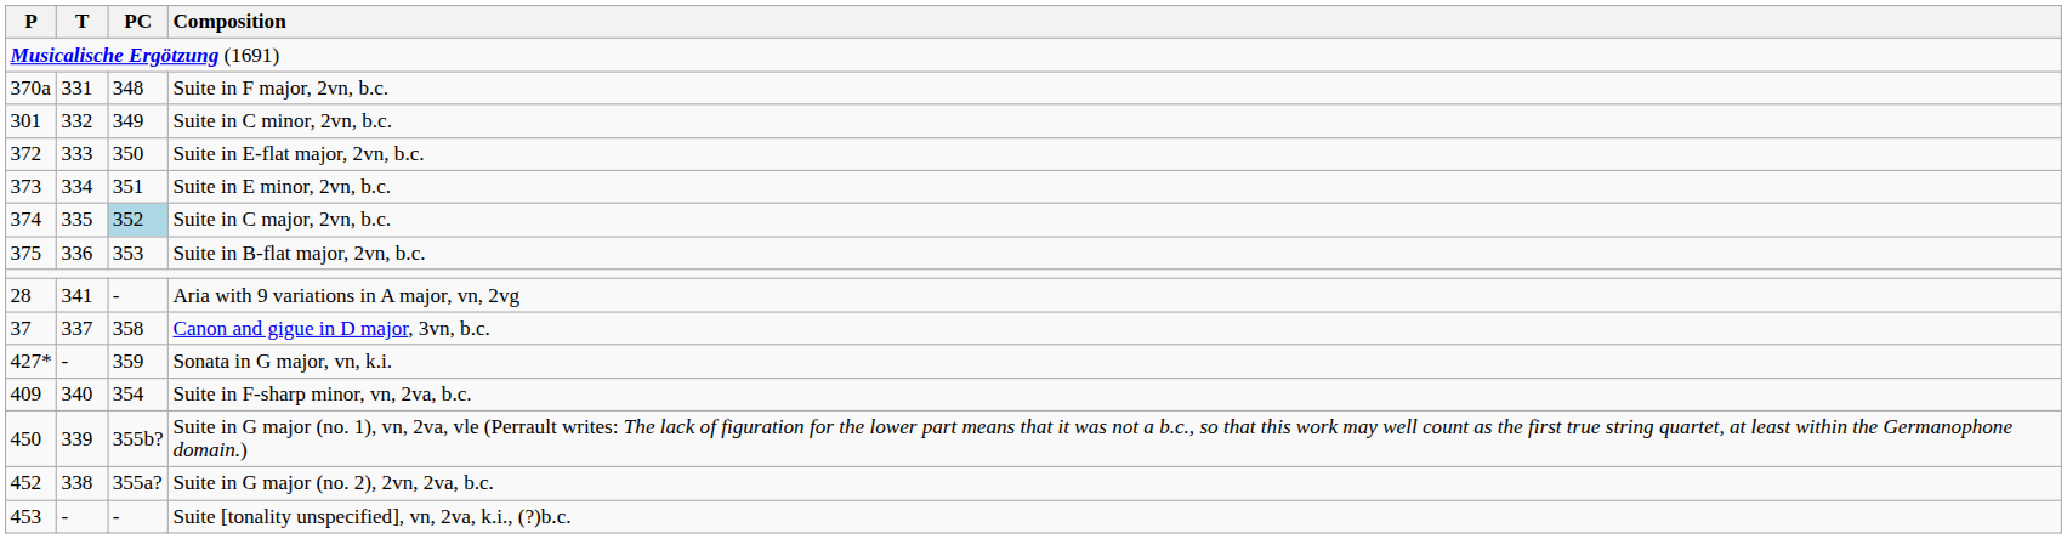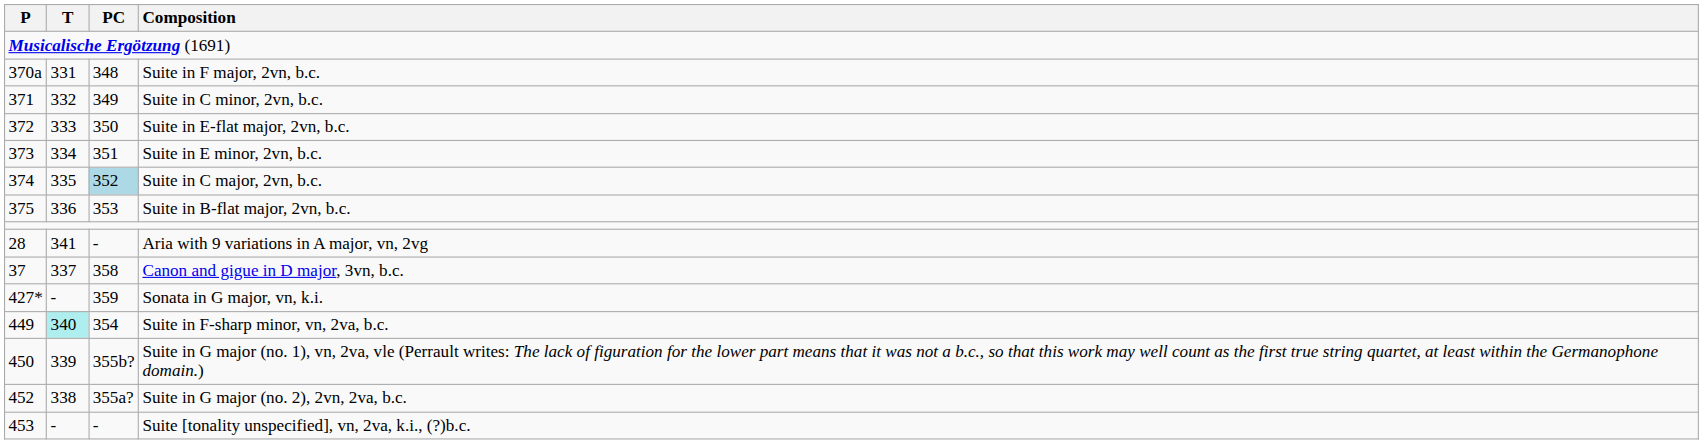Suite in C minor, 2vn, b.c. | P: 301 -> 371
Suite in F-sharp minor, vn, 2va, b.c. | P: 409 -> 449
Suite in F-sharp minor, vn, 2va, b.c. | T: no background -> paleturquoise background
